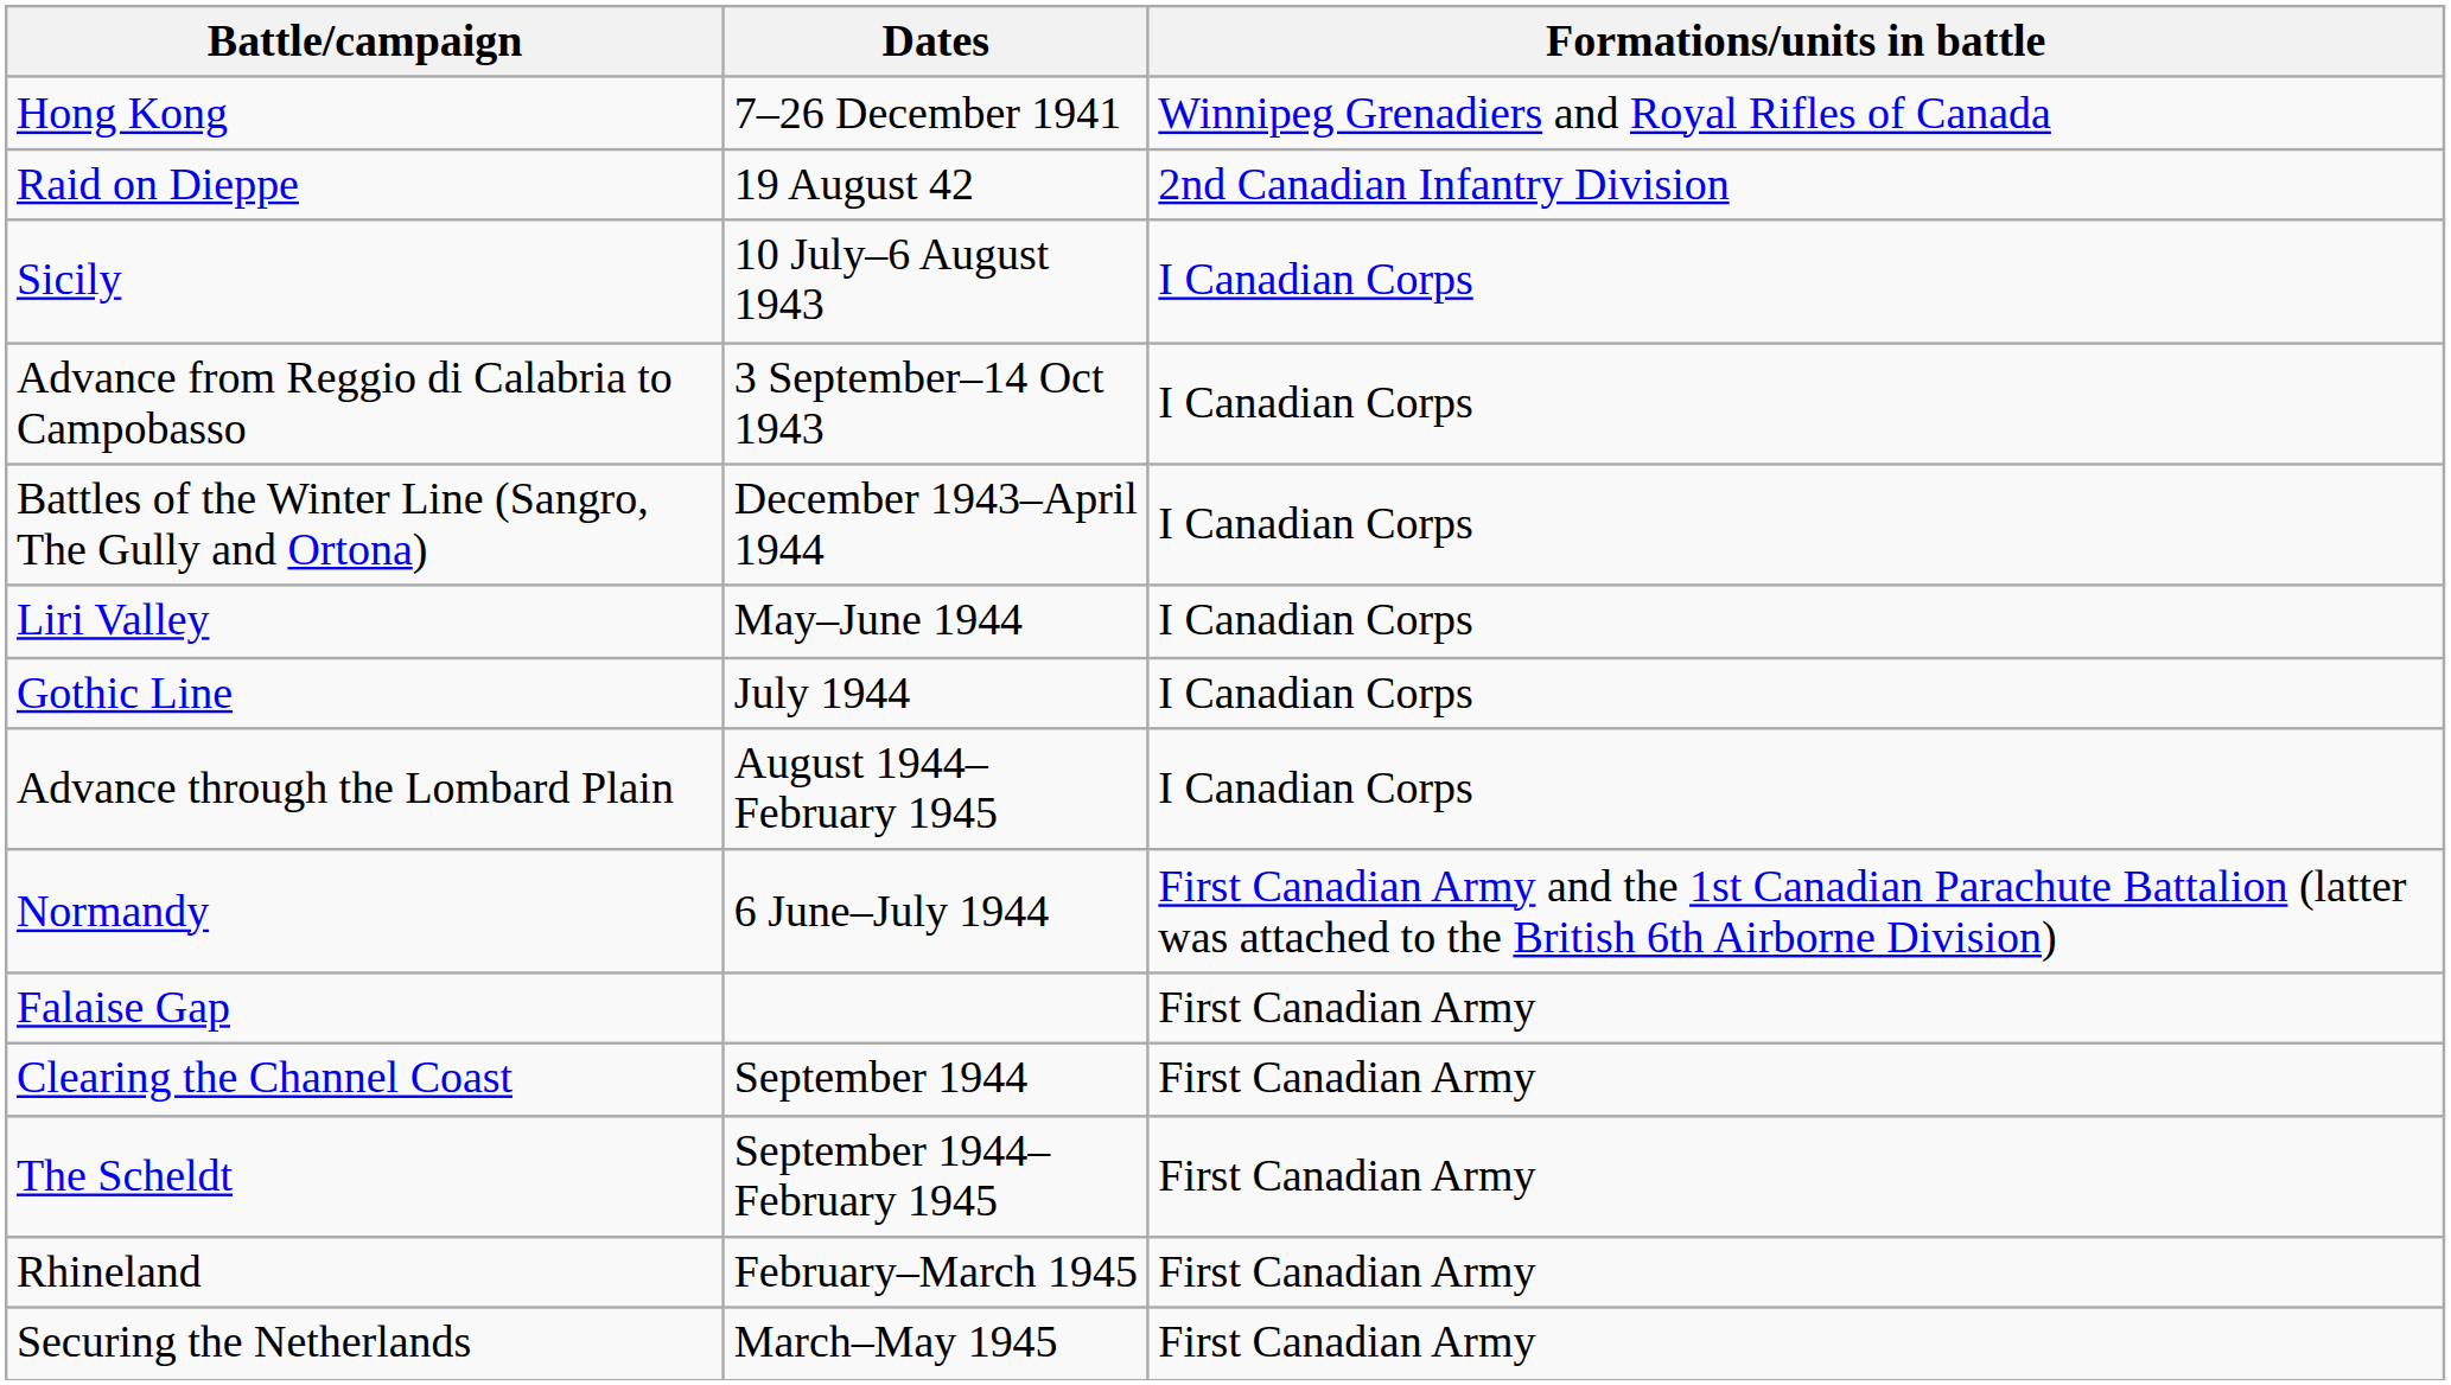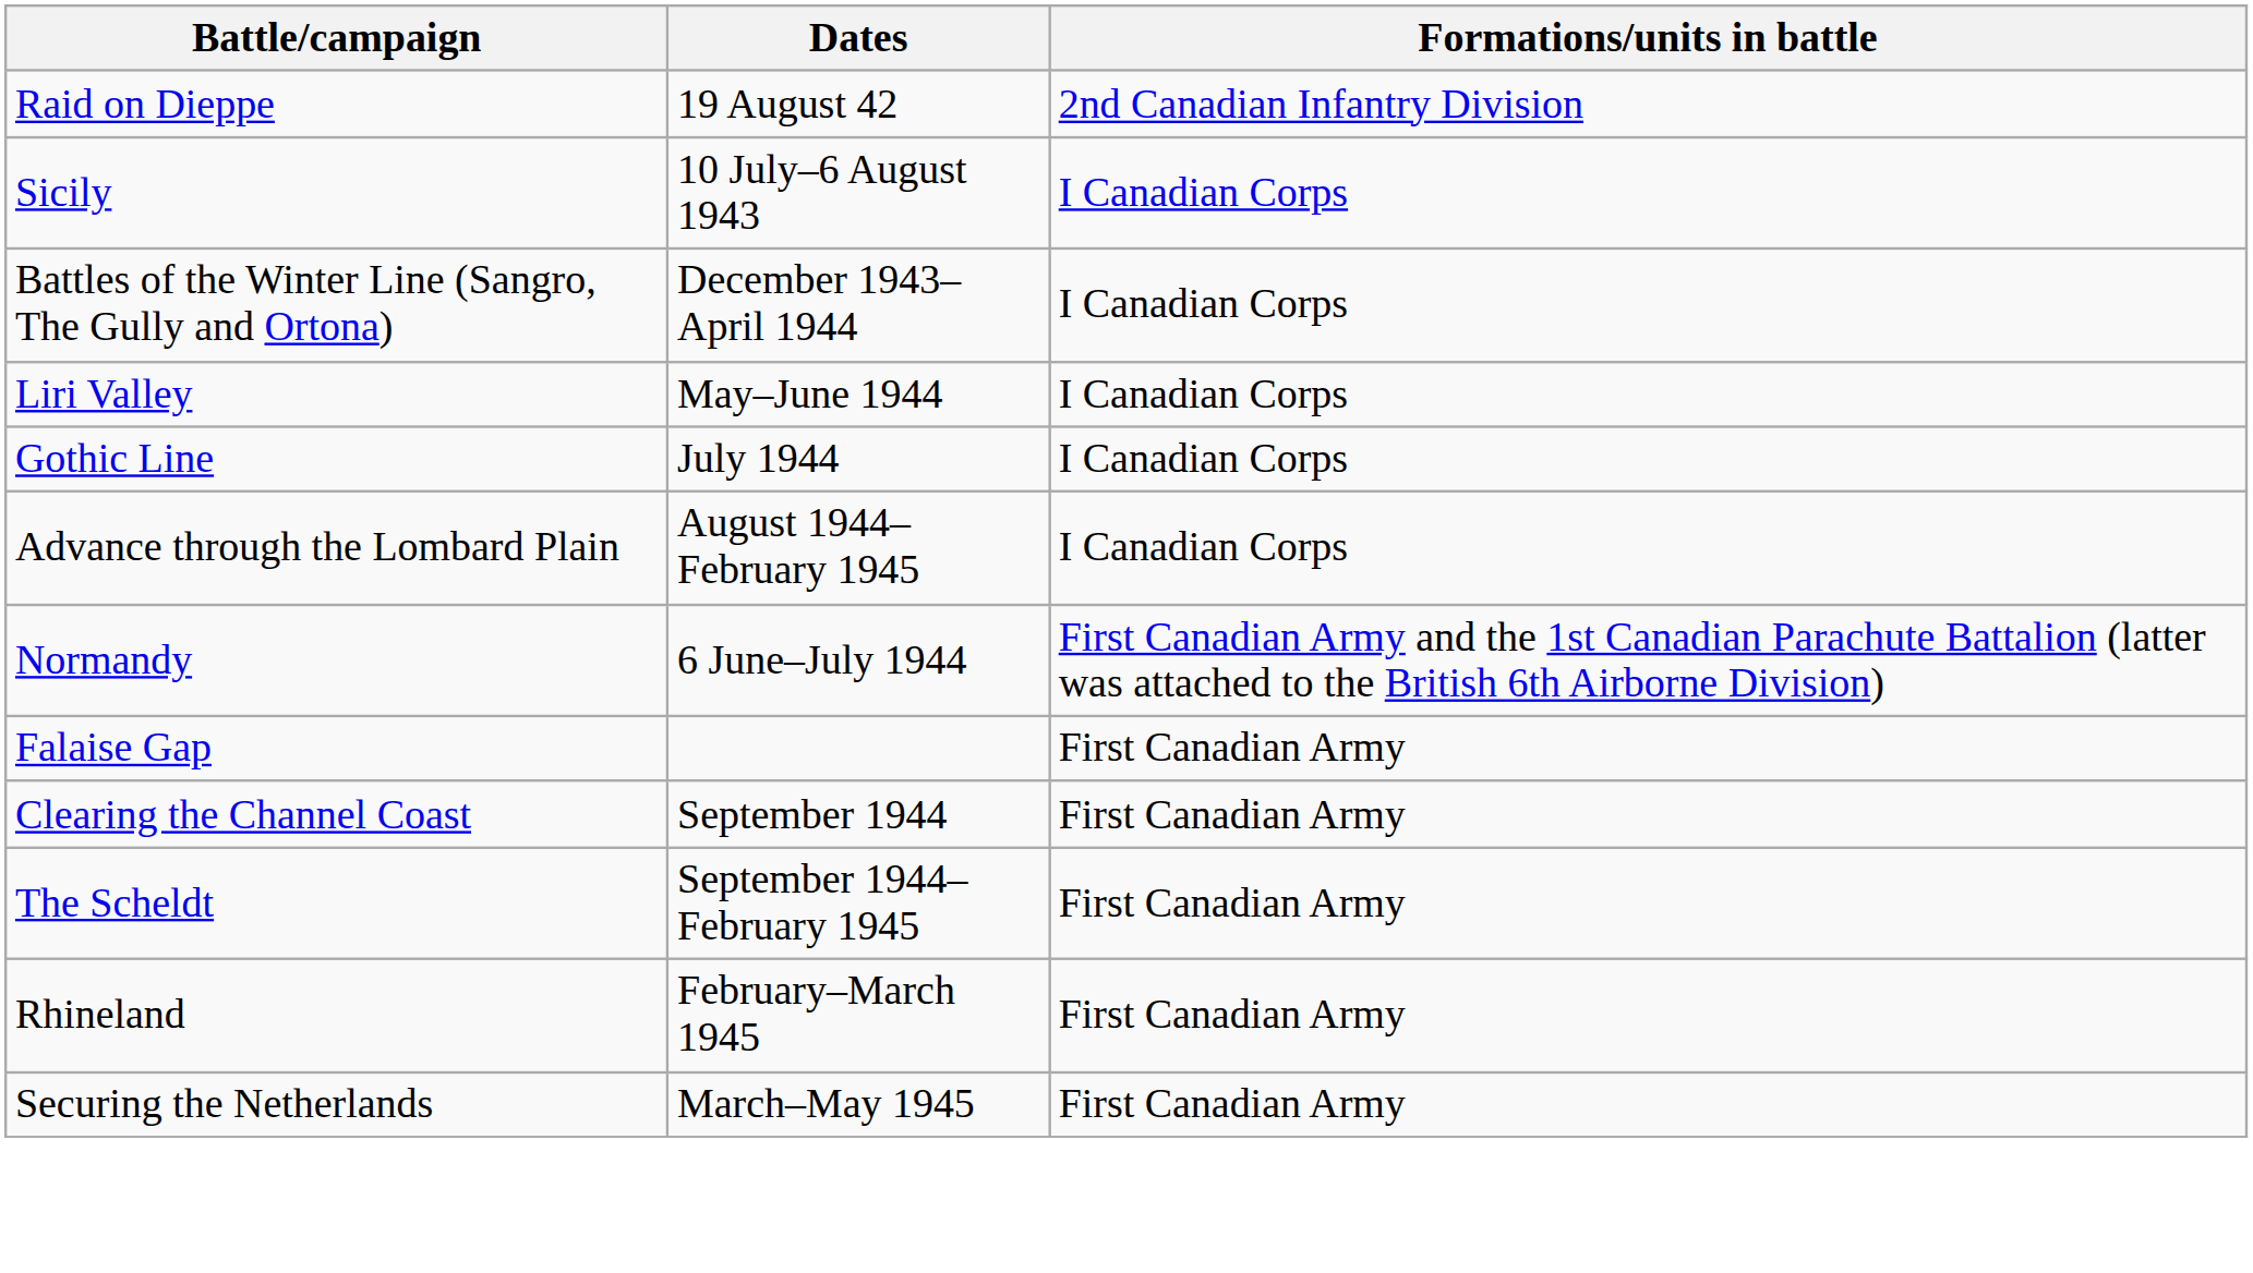- row: Hong Kong | 7–26 December 1941 | Winnipeg Grenadiers and Royal Rifles of Canada
- row: Advance from Reggio di Calabria to Campobasso | 3 September–14 Oct 1943 | I Canadian Corps
